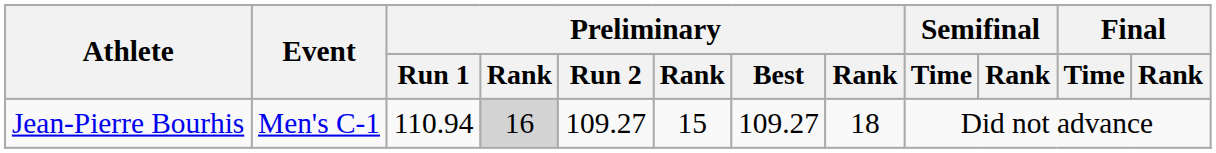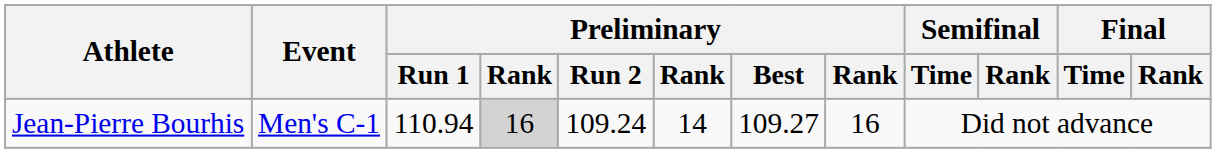Jean-Pierre Bourhis | Preliminary / Run 2: 109.27 -> 109.24
Jean-Pierre Bourhis | column 6: 15 -> 14
Jean-Pierre Bourhis | column 8: 18 -> 16
